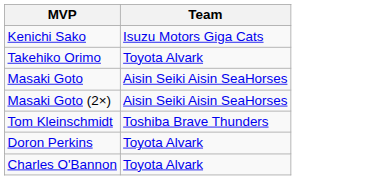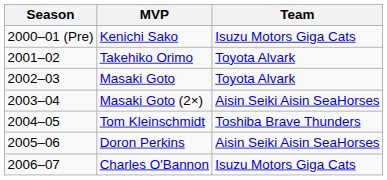+ column: Season | 2000–01 (Pre) | 2001–02 | 2002–03 | 2003–04 | 2004–05 | 2005–06 | 2006–07
Masaki Goto | Team: Aisin Seiki Aisin SeaHorses -> Toyota Alvark
Doron Perkins | Team: Toyota Alvark -> Aisin Seiki Aisin SeaHorses
Charles O'Bannon | Team: Toyota Alvark -> Isuzu Motors Giga Cats
